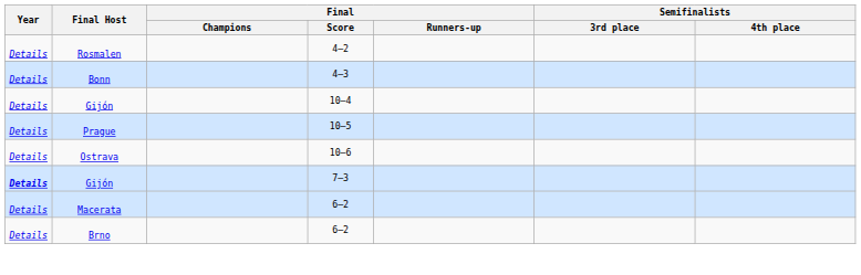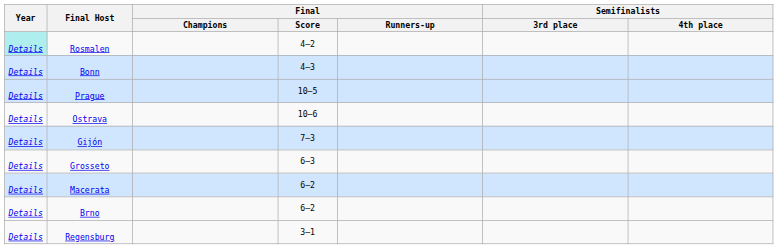Rosmalen | Year: no background -> paleturquoise background
- row: Details | Gijón | 10–4
Gijón / 7–3 | Year: bold -> normal
+ row: Details | Grosseto | 6–3
+ row: Details | Regensburg | 3–1
